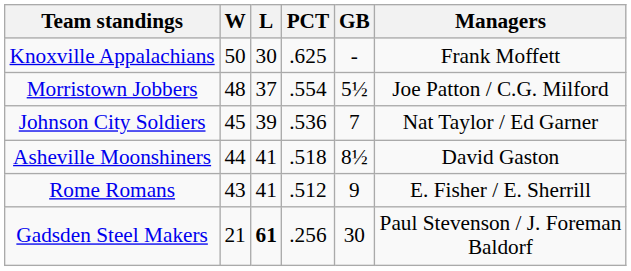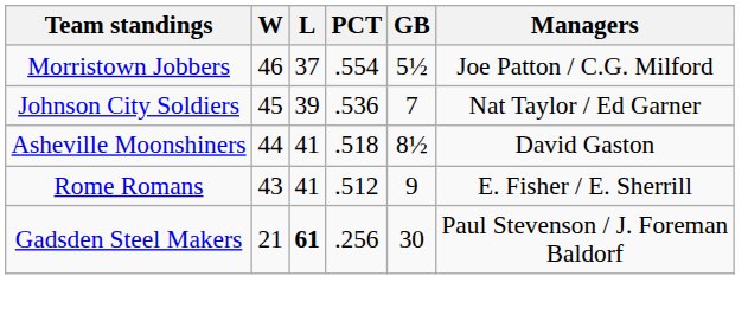- row: Knoxville Appalachians | 50 | 30 | .625 | - | Frank Moffett
Morristown Jobbers | W: 48 -> 46
